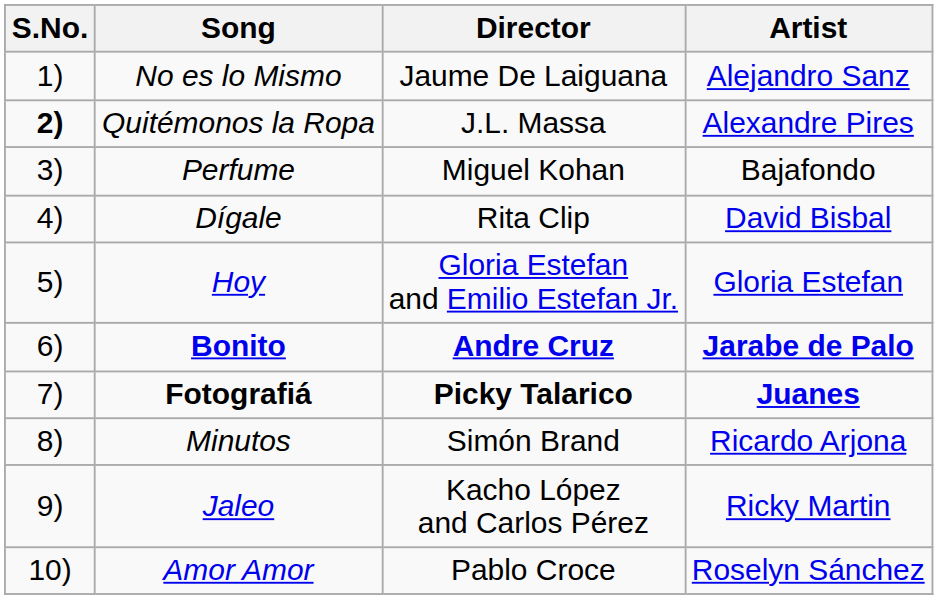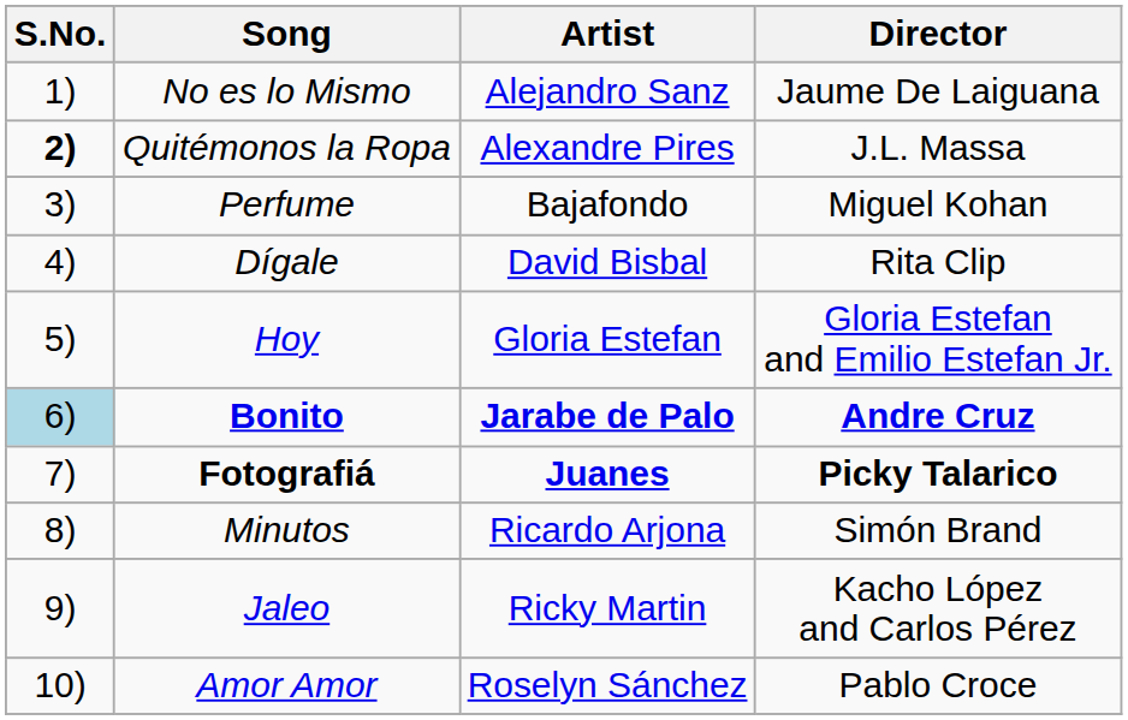columns swapped: Artist <-> Director
Bonito | S.No.: no background -> lightblue background
